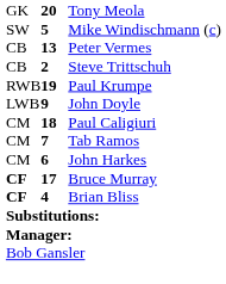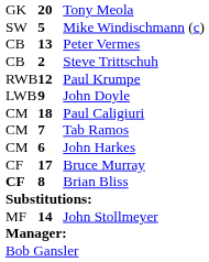Paul Krumpe | column 2: 19 -> 12
Bruce Murray | column 1: bold -> normal
Brian Bliss | column 2: 4 -> 8
+ row: MF | 14 | John Stollmeyer
